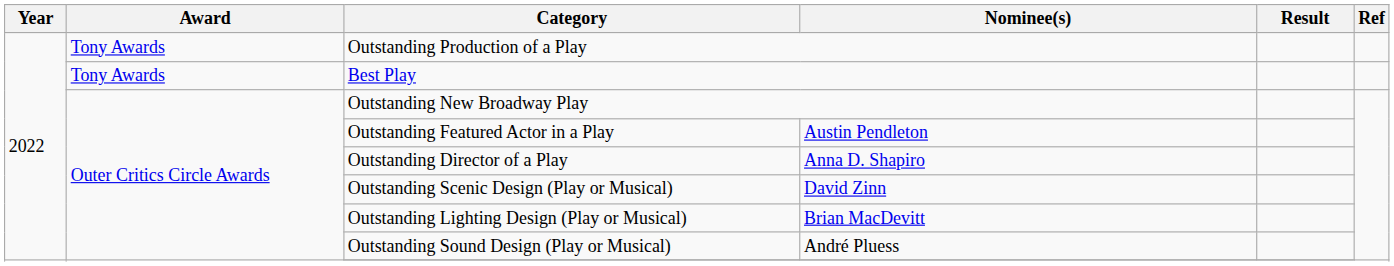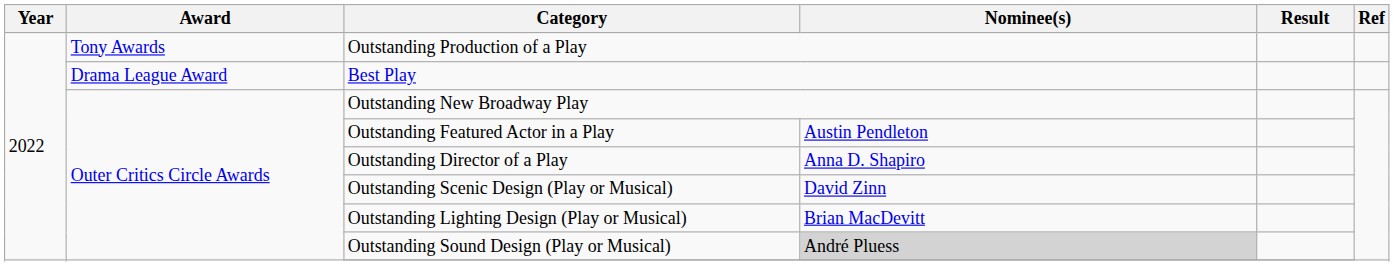Best Play | Award: Tony Awards -> Drama League Award
Outstanding Sound Design (Play or Musical) | Nominee(s): no background -> lightgrey background
